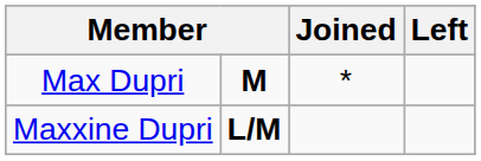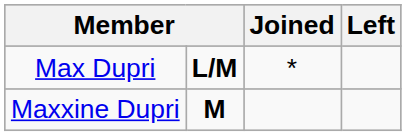Max Dupri | column 2: M -> L/M
Maxxine Dupri | column 2: L/M -> M
